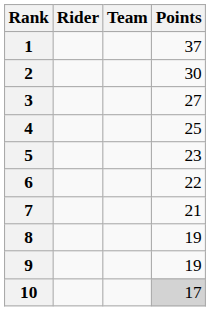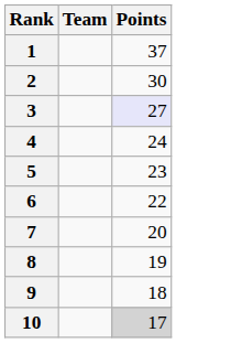- column: Rider
3 | Points: no background -> lavender background
4 | Points: 25 -> 24
7 | Points: 21 -> 20
9 | Points: 19 -> 18
